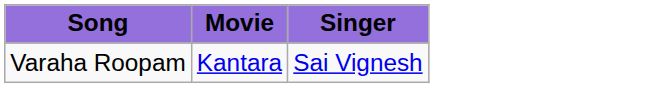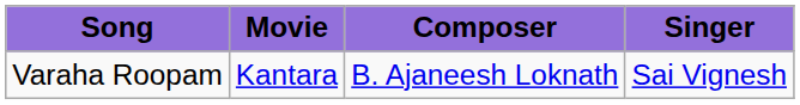+ column: Composer | B. Ajaneesh Loknath
